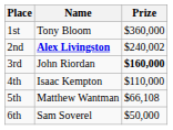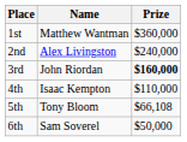1st | Name: Tony Bloom -> Matthew Wantman
2nd | Name: bold -> normal
2nd | Prize: $240,002 -> $240,000
5th | Name: Matthew Wantman -> Tony Bloom
